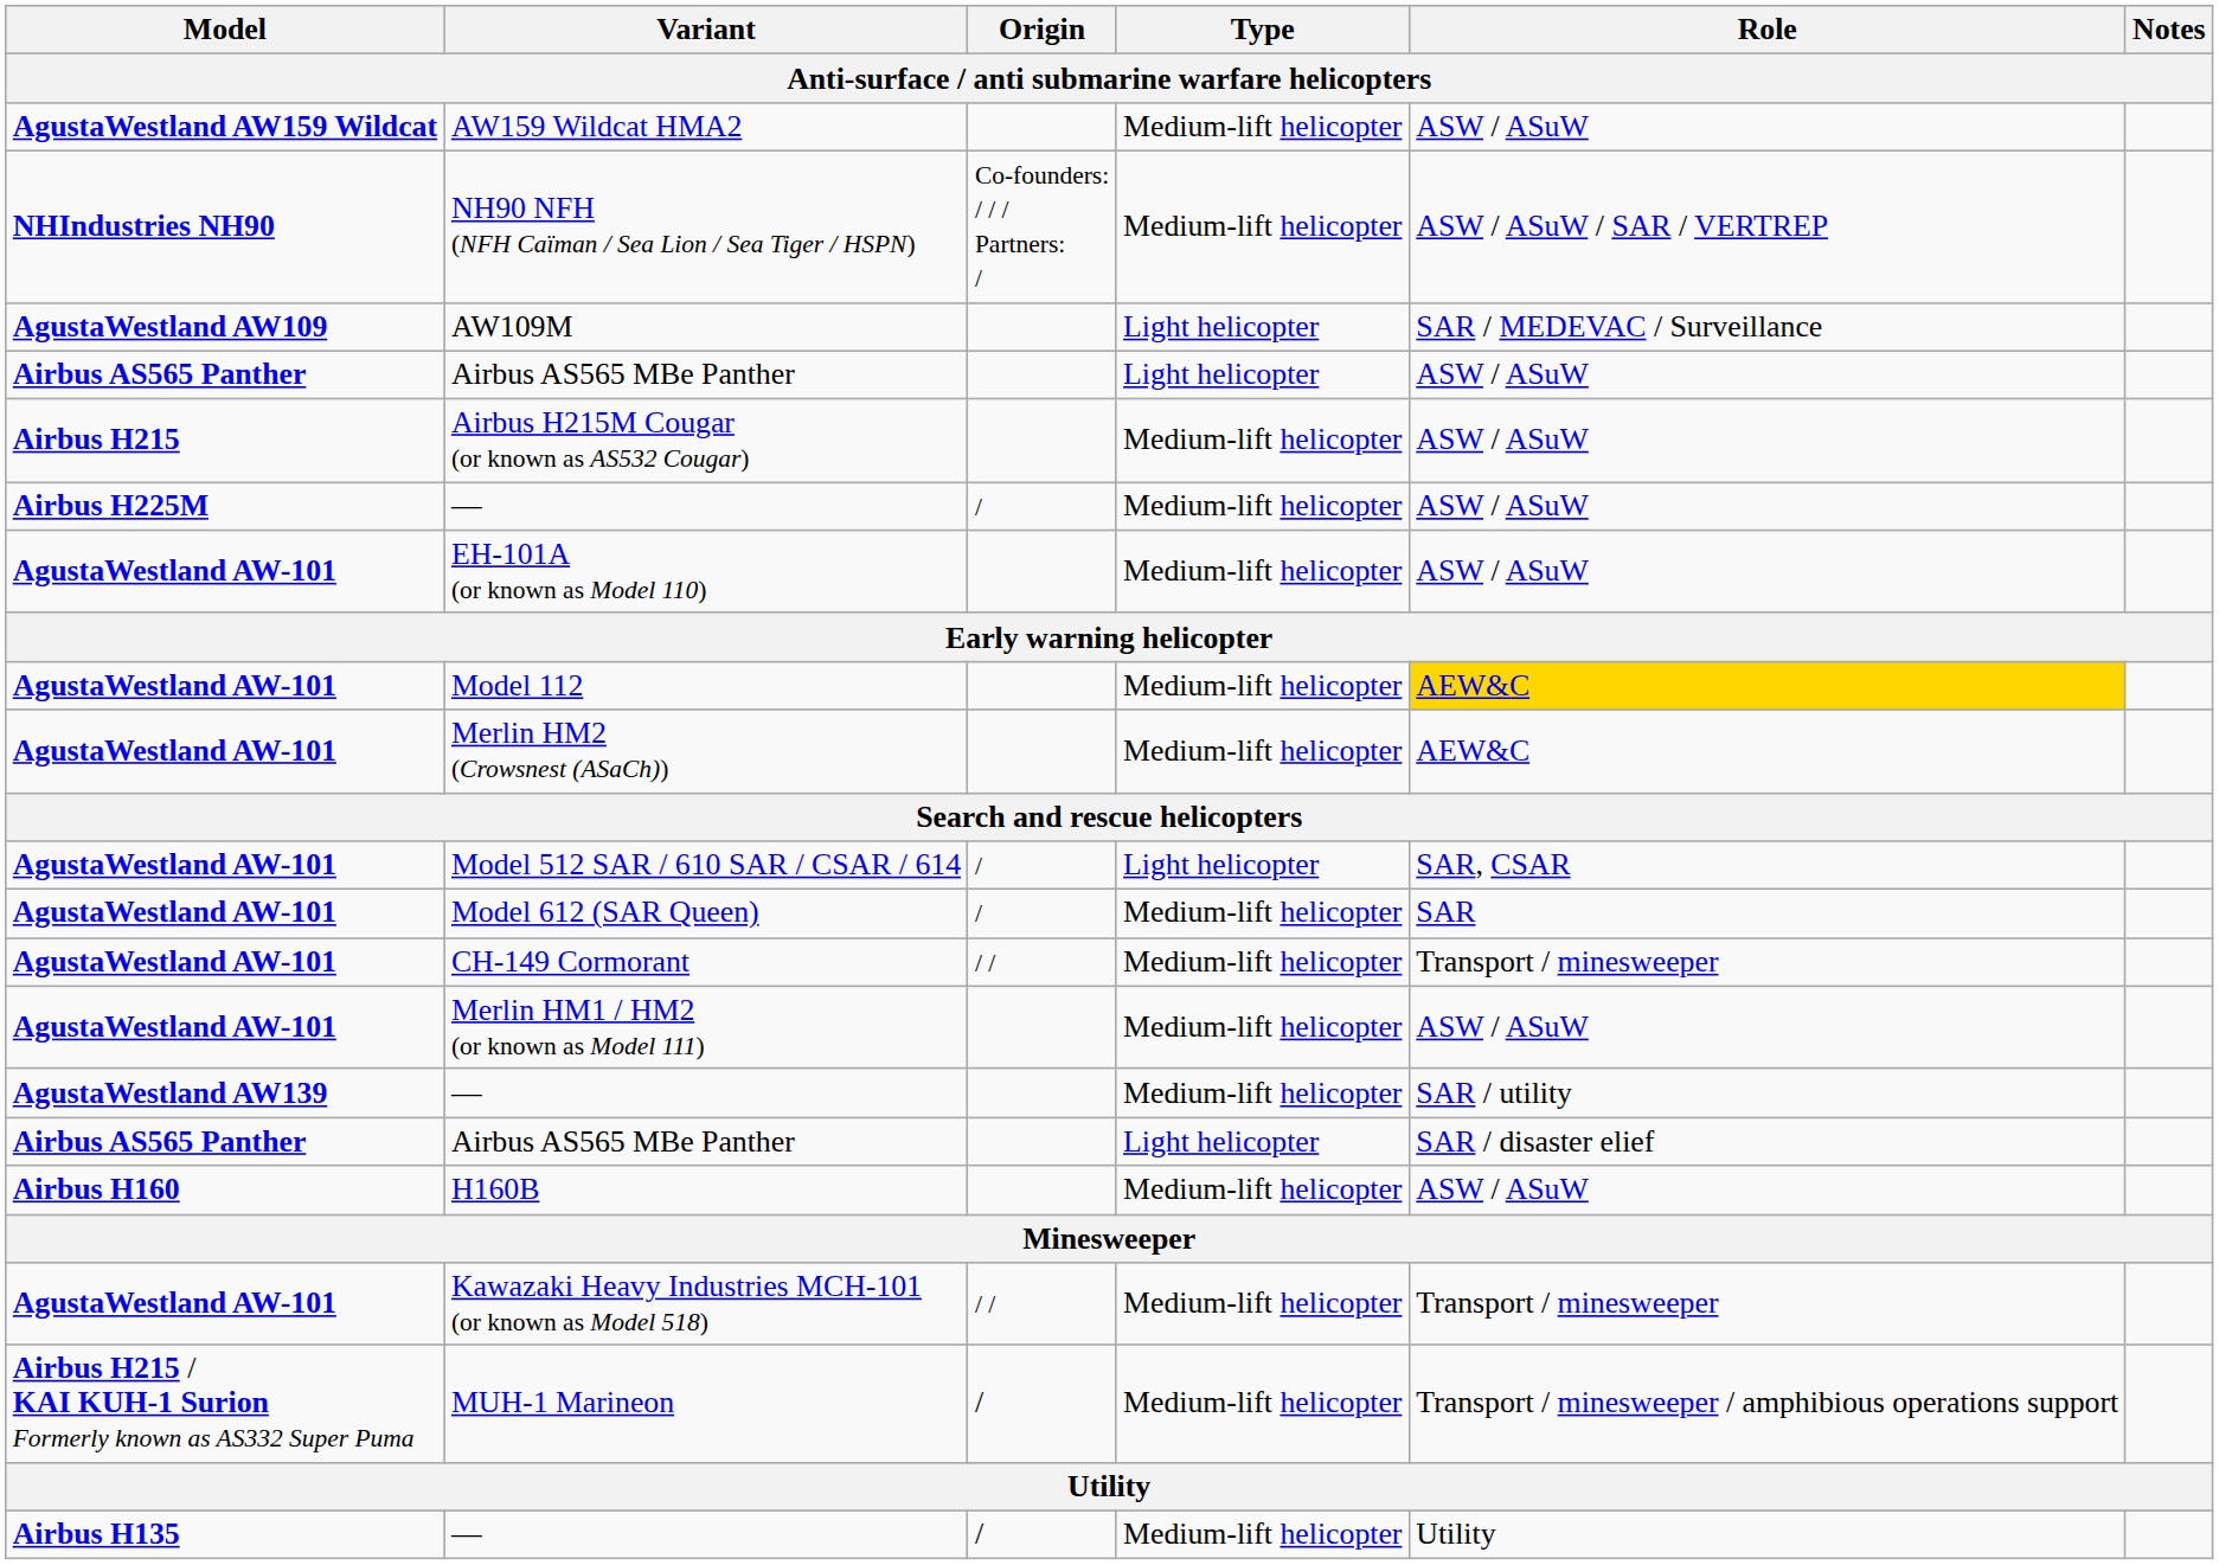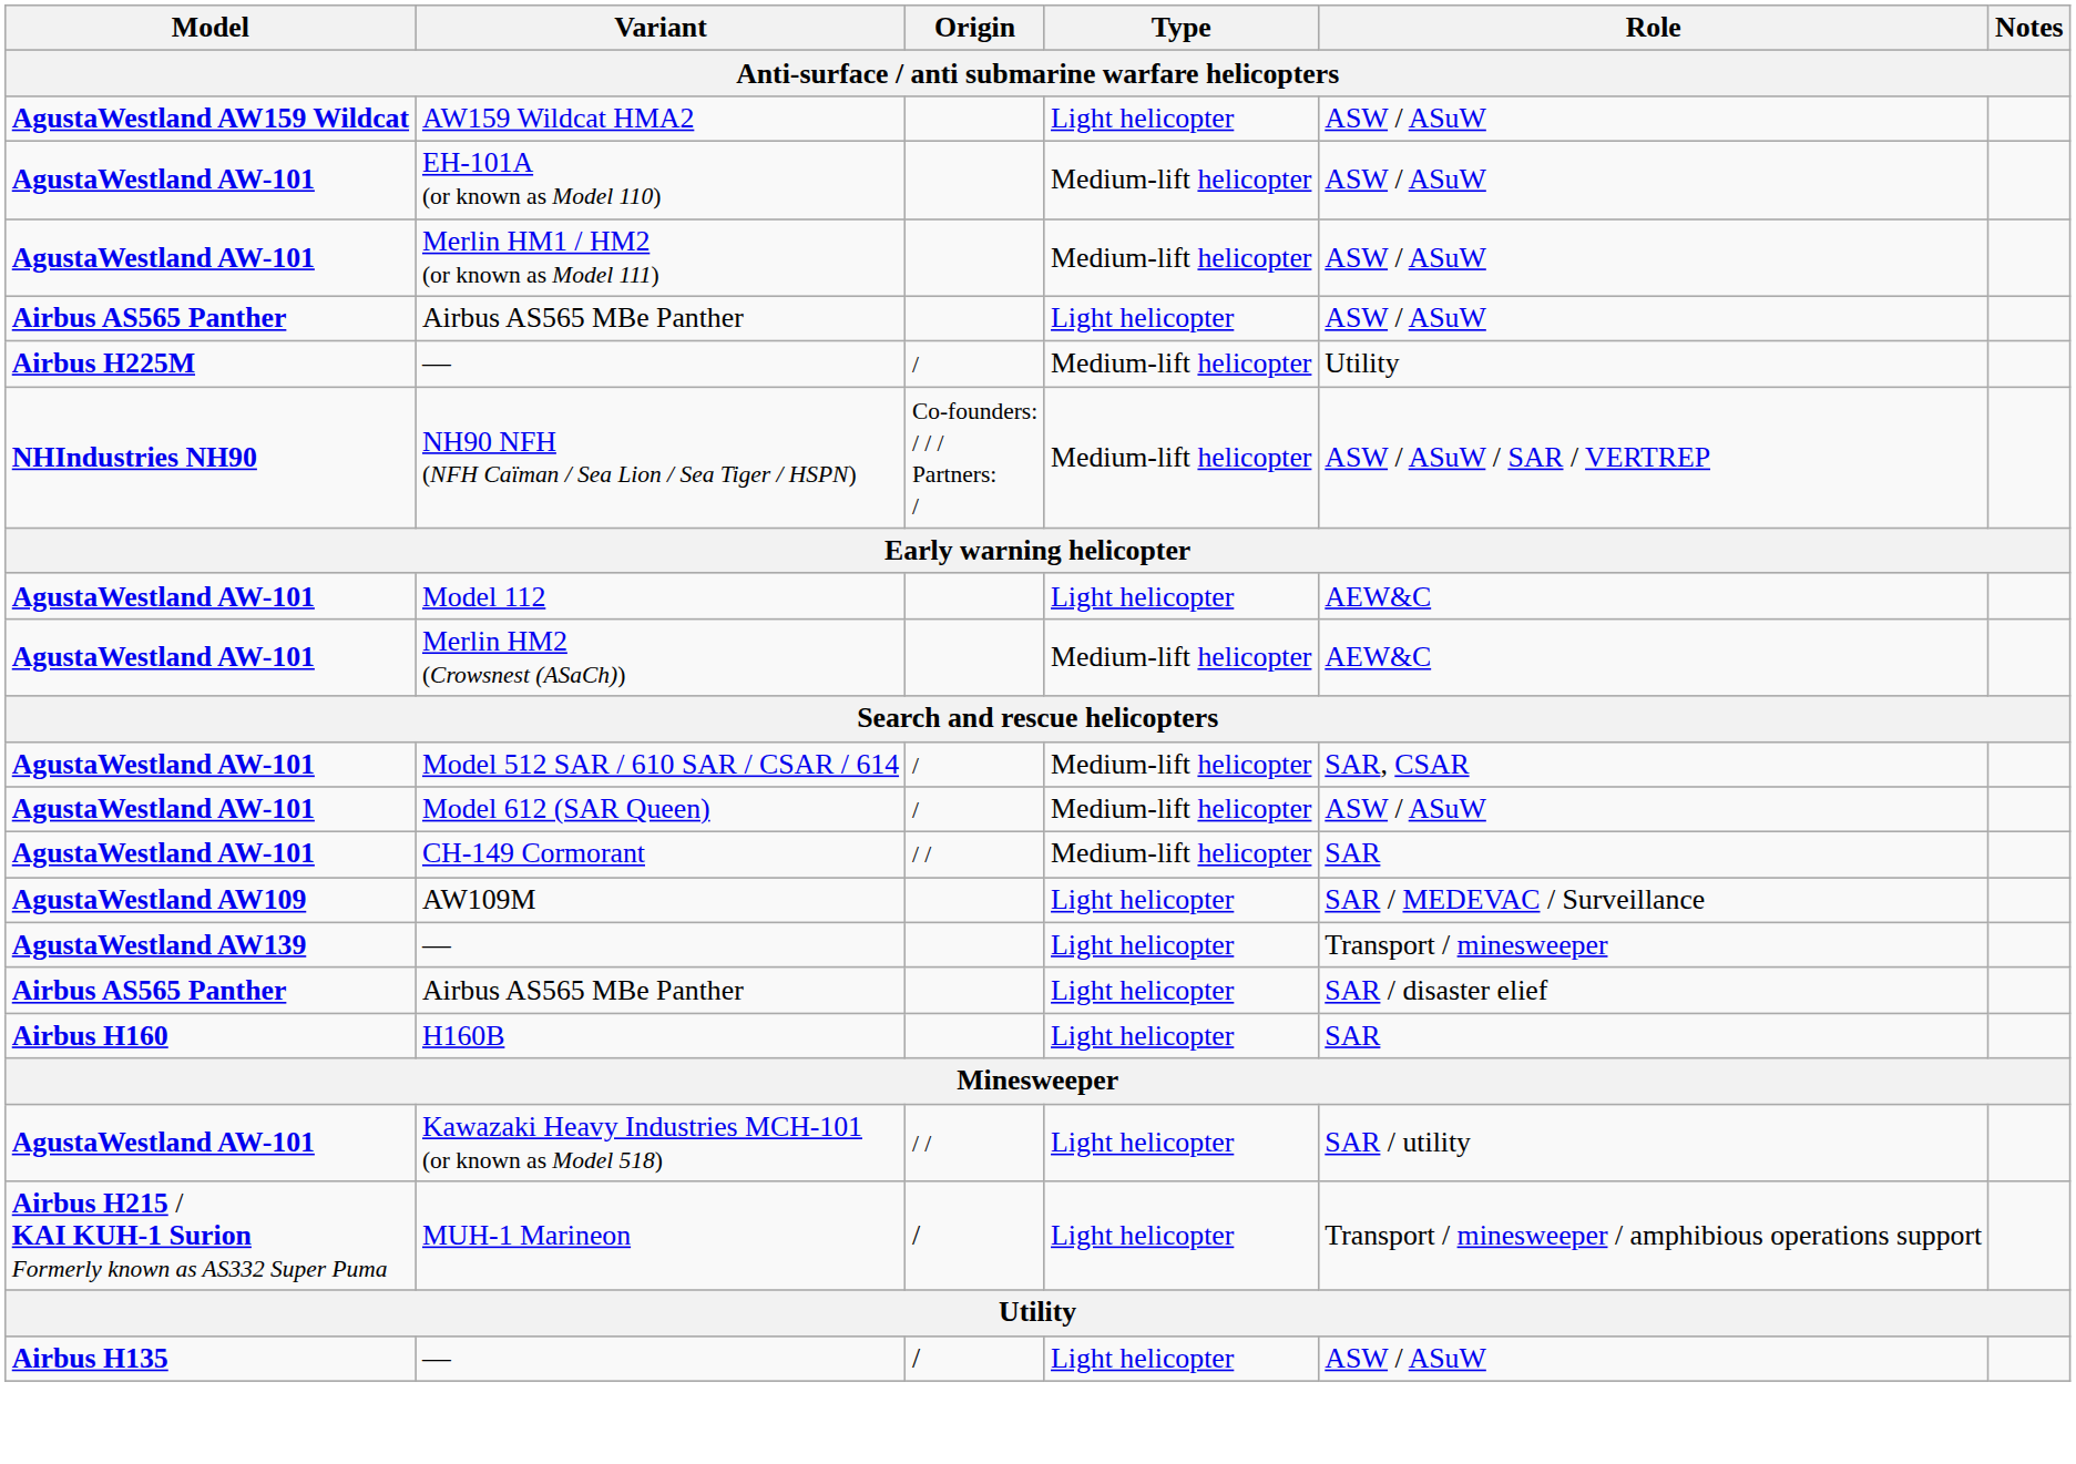AW159 Wildcat HMA2 | Type: Medium-lift helicopter -> Light helicopter
rows swapped: EH-101A (or known as Model 110) <-> NH90 NFH (NFH Caïman / Sea Lion / Sea Tiger / HSPN)
rows swapped: Merlin HM1 / HM2 (or known as Model 111) <-> AW109M
- row: Airbus H215 | Airbus H215M Cougar (or known as AS532 Cougar) | Medium-lift helicopter | ASW / ASuW
Airbus H225M / — | Role: ASW / ASuW -> Utility
Model 112 | Type: Medium-lift helicopter -> Light helicopter
Model 112 | Role: gold background -> no background
Model 512 SAR / 610 SAR / CSAR / 614 | Type: Light helicopter -> Medium-lift helicopter
Model 612 (SAR Queen) | Role: SAR -> ASW / ASuW
CH-149 Cormorant | Role: Transport / minesweeper -> SAR
AgustaWestland AW139 / — | Type: Medium-lift helicopter -> Light helicopter
AgustaWestland AW139 / — | Role: SAR / utility -> Transport / minesweeper
H160B | Type: Medium-lift helicopter -> Light helicopter
H160B | Role: ASW / ASuW -> SAR
Kawazaki Heavy Industries MCH-101 (or known as Model 518) | Type: Medium-lift helicopter -> Light helicopter
Kawazaki Heavy Industries MCH-101 (or known as Model 518) | Role: Transport / minesweeper -> SAR / utility
MUH-1 Marineon | Type: Medium-lift helicopter -> Light helicopter
Airbus H135 / — | Type: Medium-lift helicopter -> Light helicopter
Airbus H135 / — | Role: Utility -> ASW / ASuW
